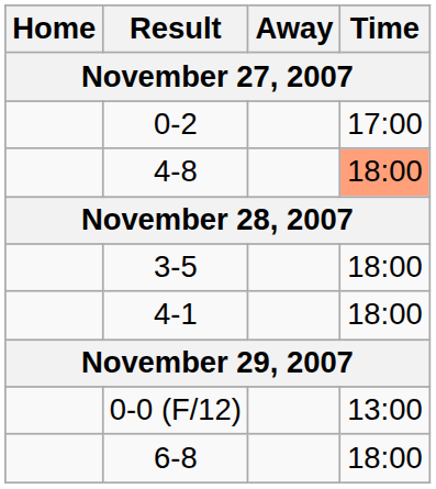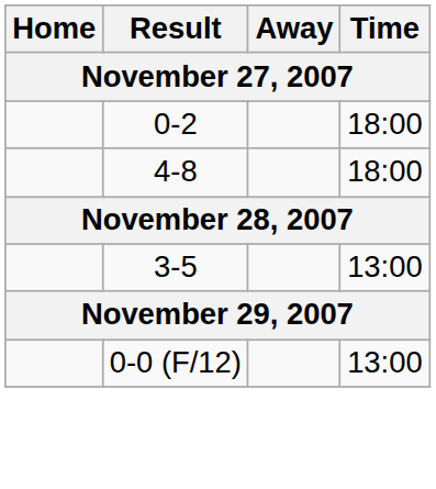0-2 | Time: 17:00 -> 18:00
4-8 | Time: lightsalmon background -> no background
3-5 | Time: 18:00 -> 13:00
- row: 4-1 | 18:00
- row: 6-8 | 18:00
